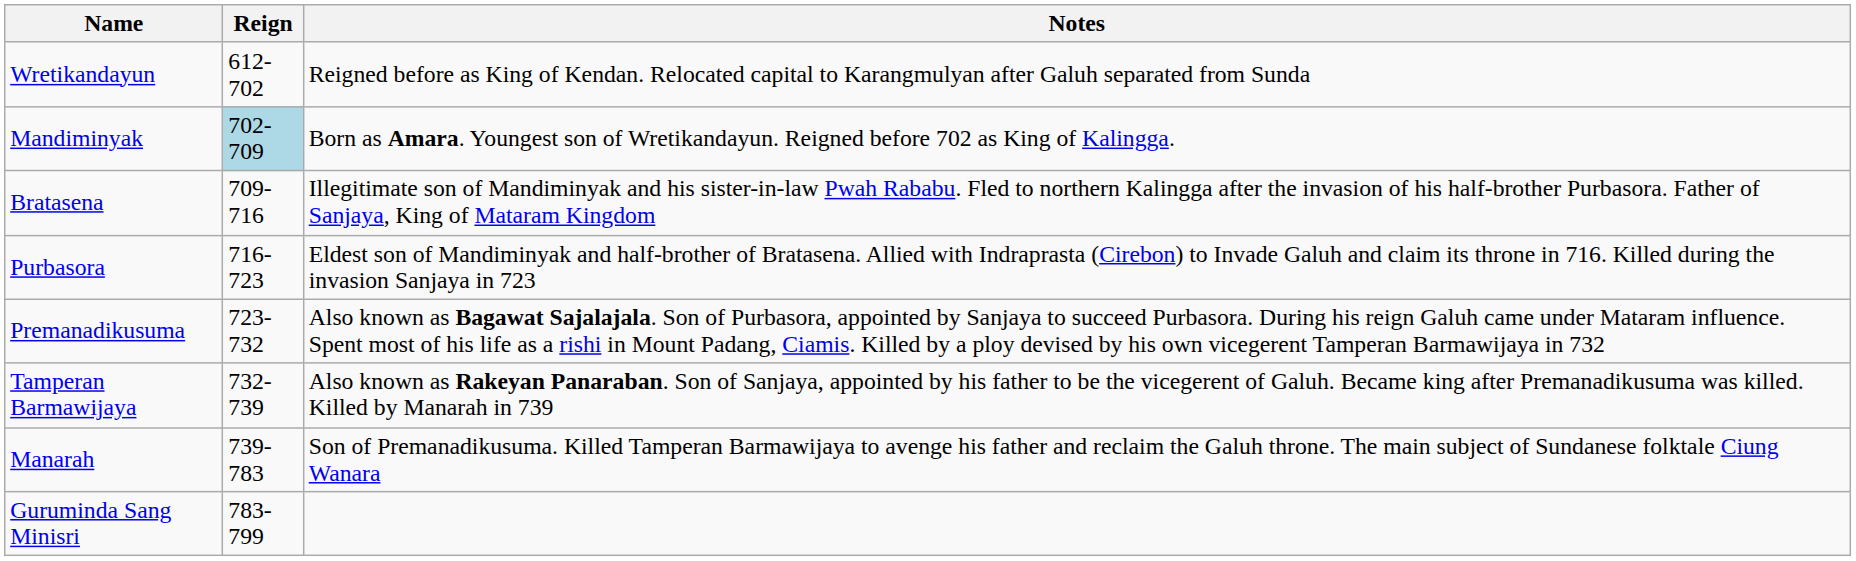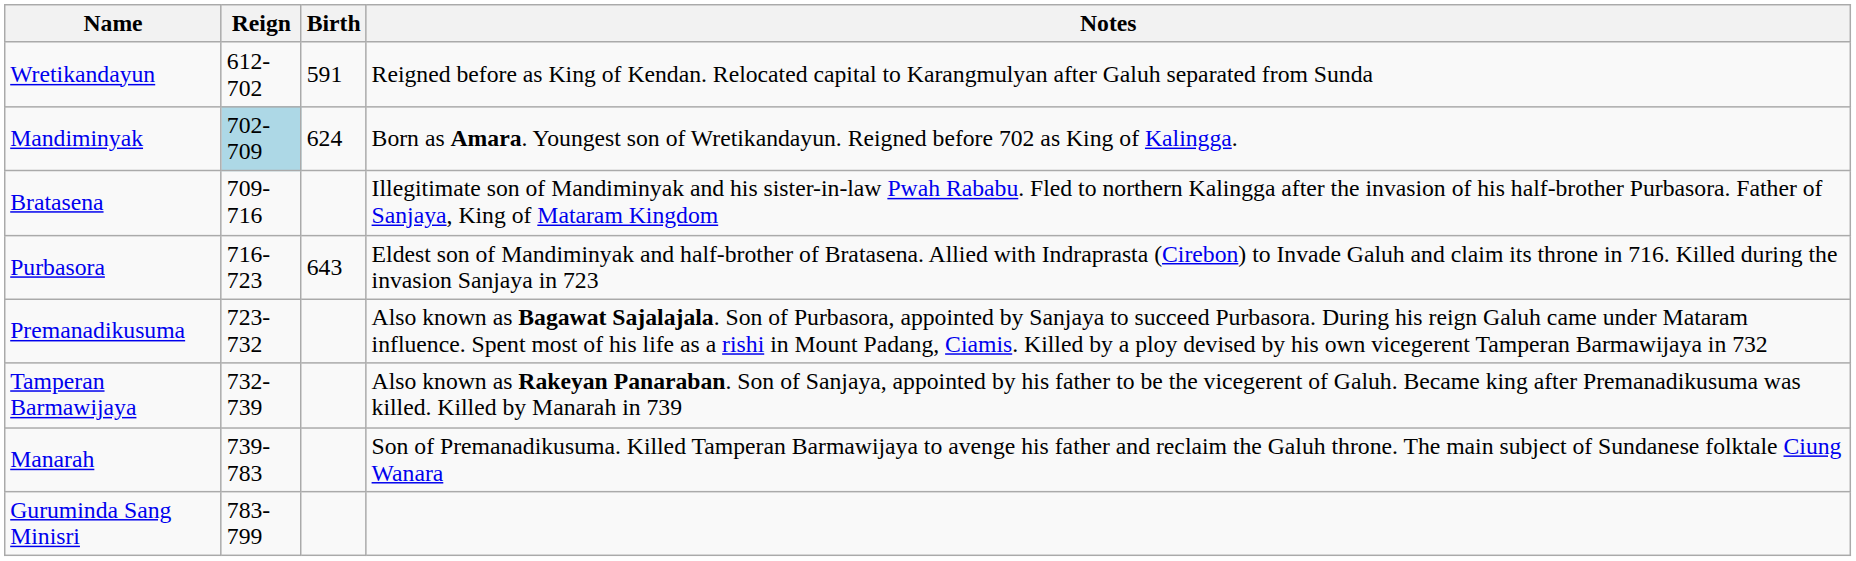+ column: Birth | 591 | 624 | 643
